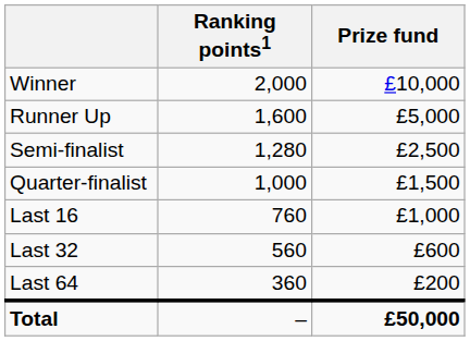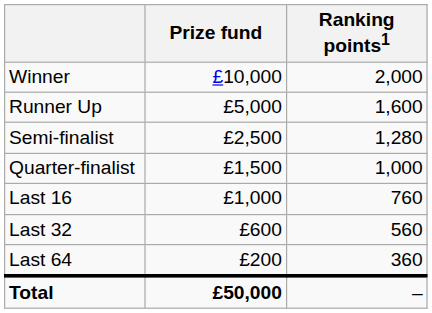columns swapped: Prize fund <-> Ranking points1
